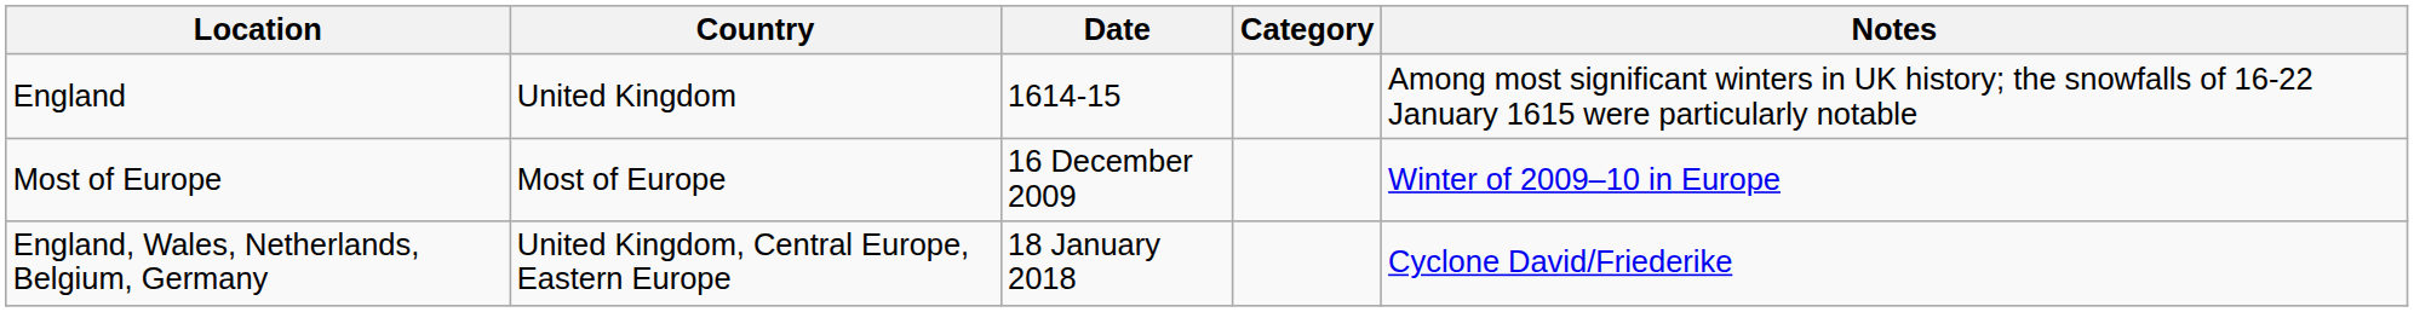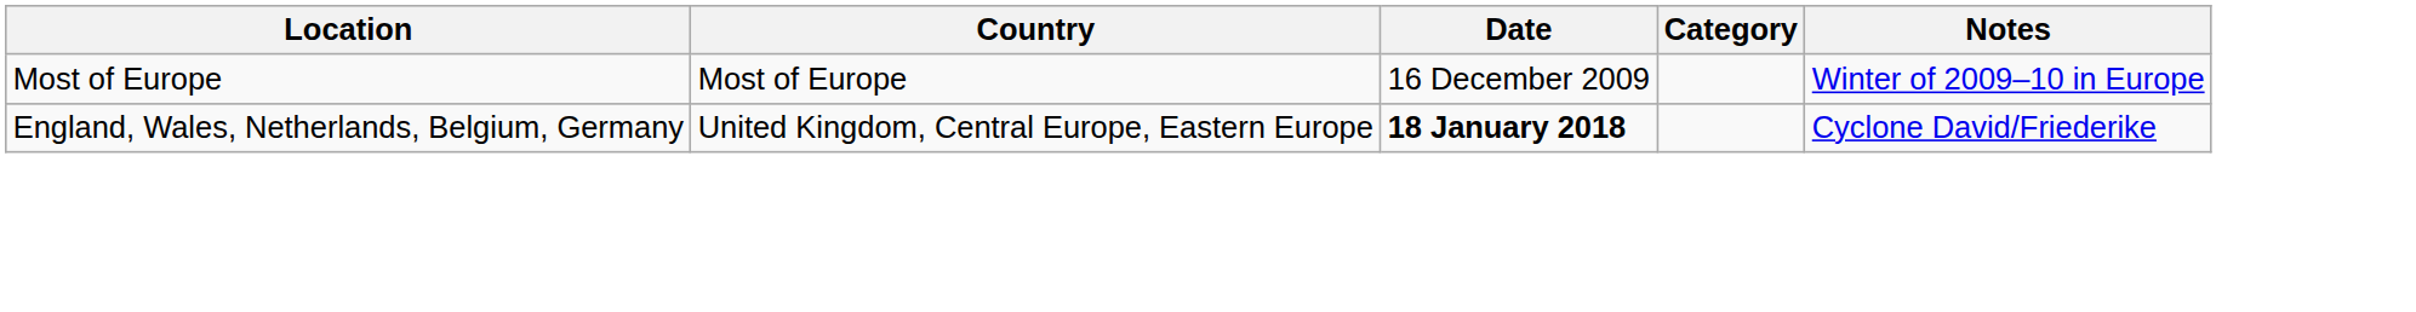- row: England | United Kingdom | 1614-15 | Among most significant winters in UK history; the snowfalls of 16-22 January 1615 were particularly notable
England, Wales, Netherlands, Belgium, Germany | Date: normal -> bold
